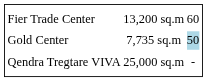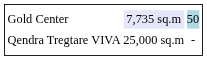- row: Fier Trade Center | 13,200 sq.m | 60
Gold Center | column 2: no background -> lavender background
